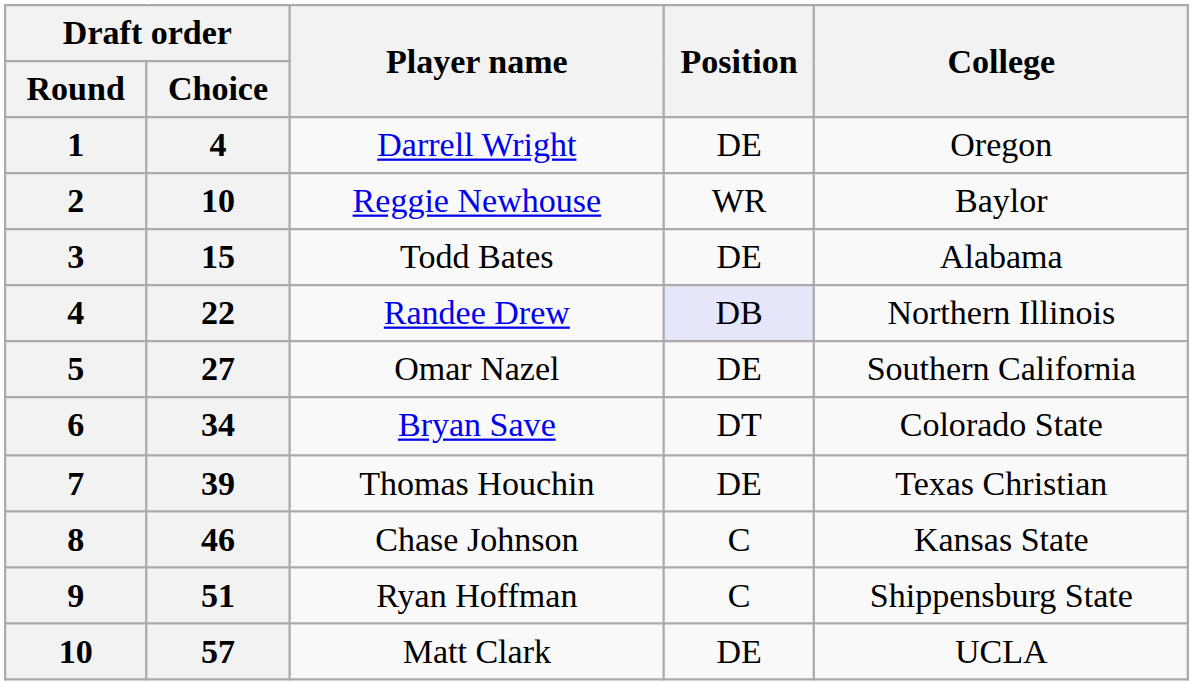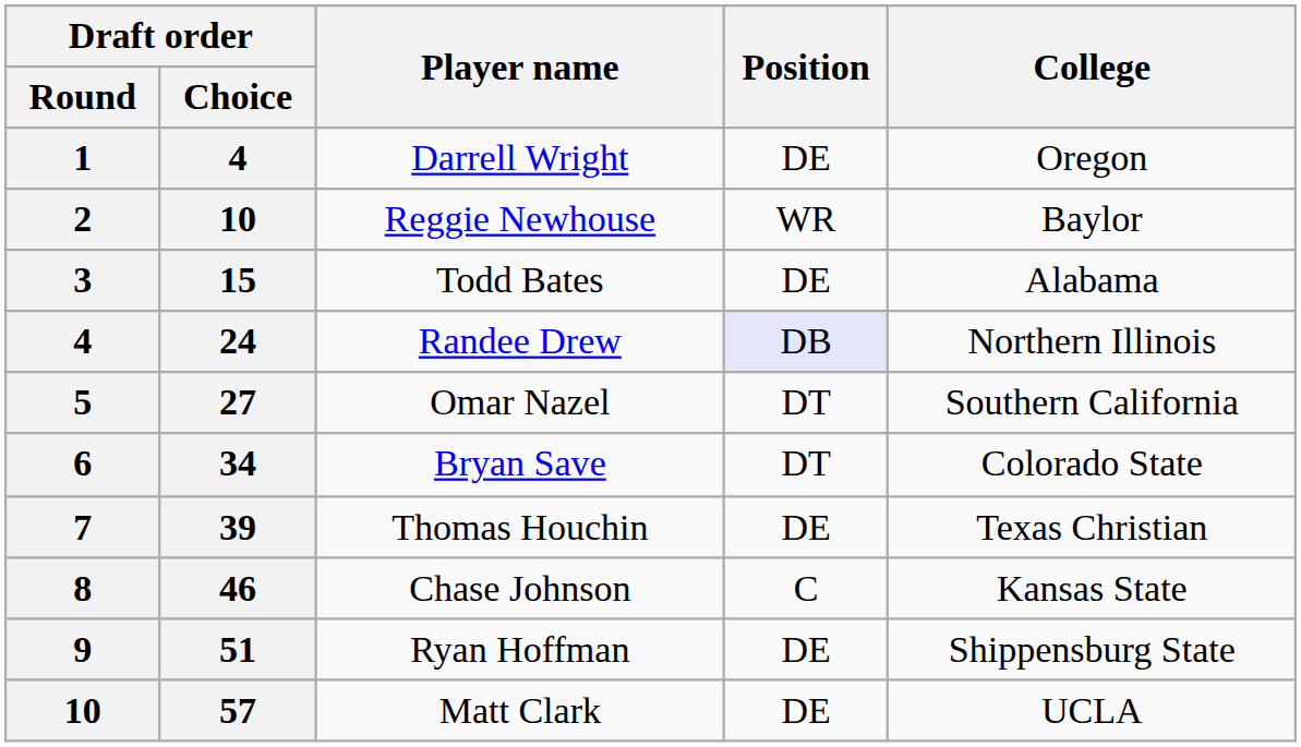Randee Drew | Draft order / Choice: 22 -> 24
Omar Nazel | Position: DE -> DT
Ryan Hoffman | Position: C -> DE
